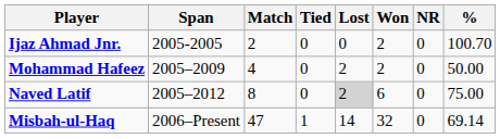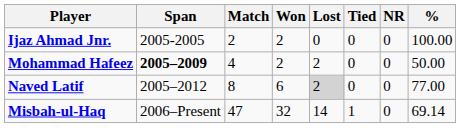columns swapped: Won <-> Tied
Ijaz Ahmad Jnr. | %: 100.70 -> 100.00
Mohammad Hafeez | Span: normal -> bold
Naved Latif | %: 75.00 -> 77.00
